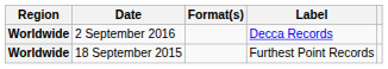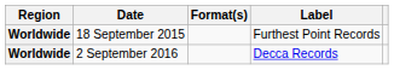rows swapped: 18 September 2015 <-> 2 September 2016
